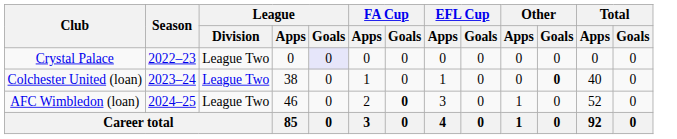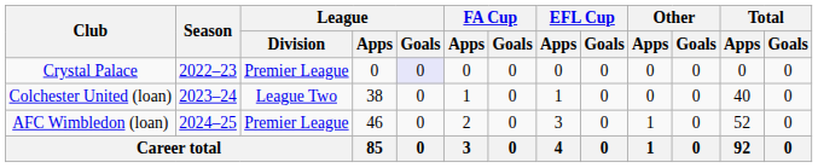Crystal Palace | League / Division: League Two -> Premier League
Colchester United (loan) | Other / Goals: bold -> normal
AFC Wimbledon (loan) | League / Division: League Two -> Premier League
AFC Wimbledon (loan) | FA Cup / Goals: bold -> normal
